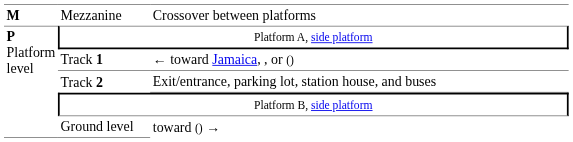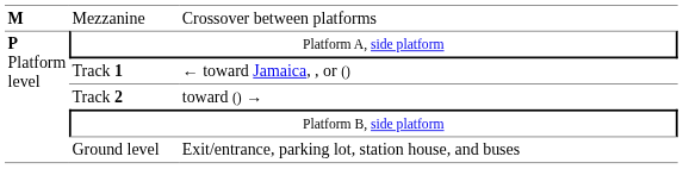Track 2 | column 3: Exit/entrance, parking lot, station house, and buses -> toward () →
Ground level | column 3: toward () → -> Exit/entrance, parking lot, station house, and buses
